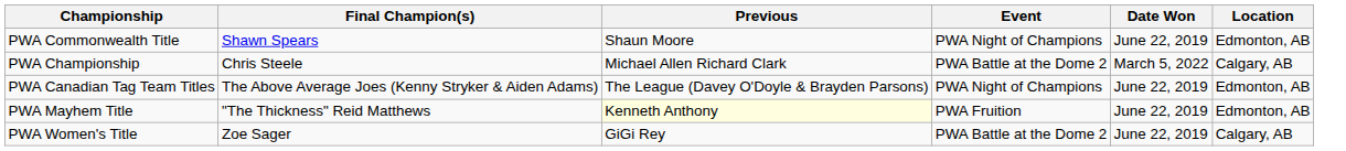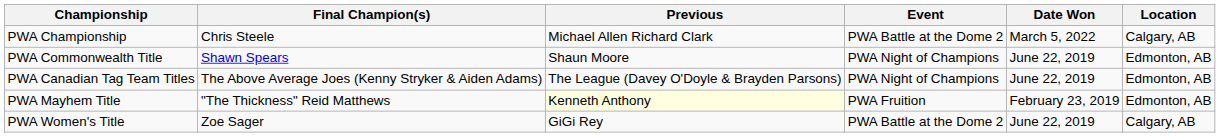rows swapped: PWA Championship <-> PWA Commonwealth Title
PWA Mayhem Title | Date Won: June 22, 2019 -> February 23, 2019
